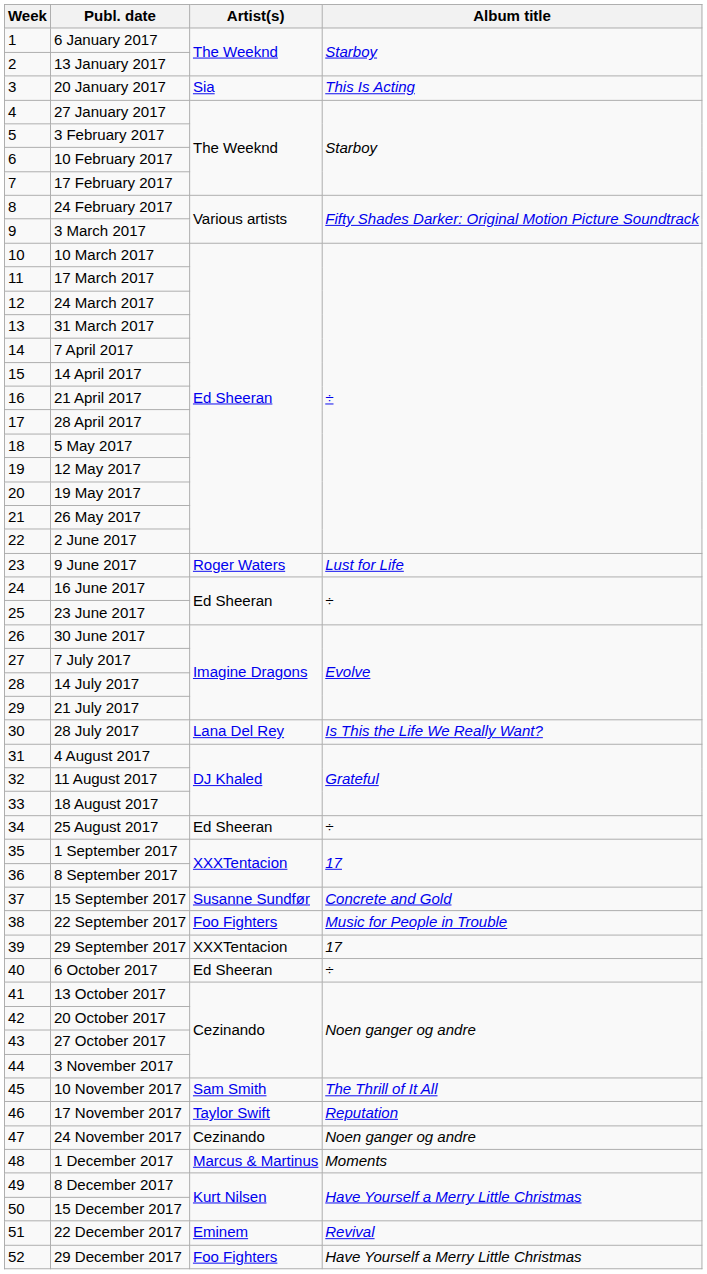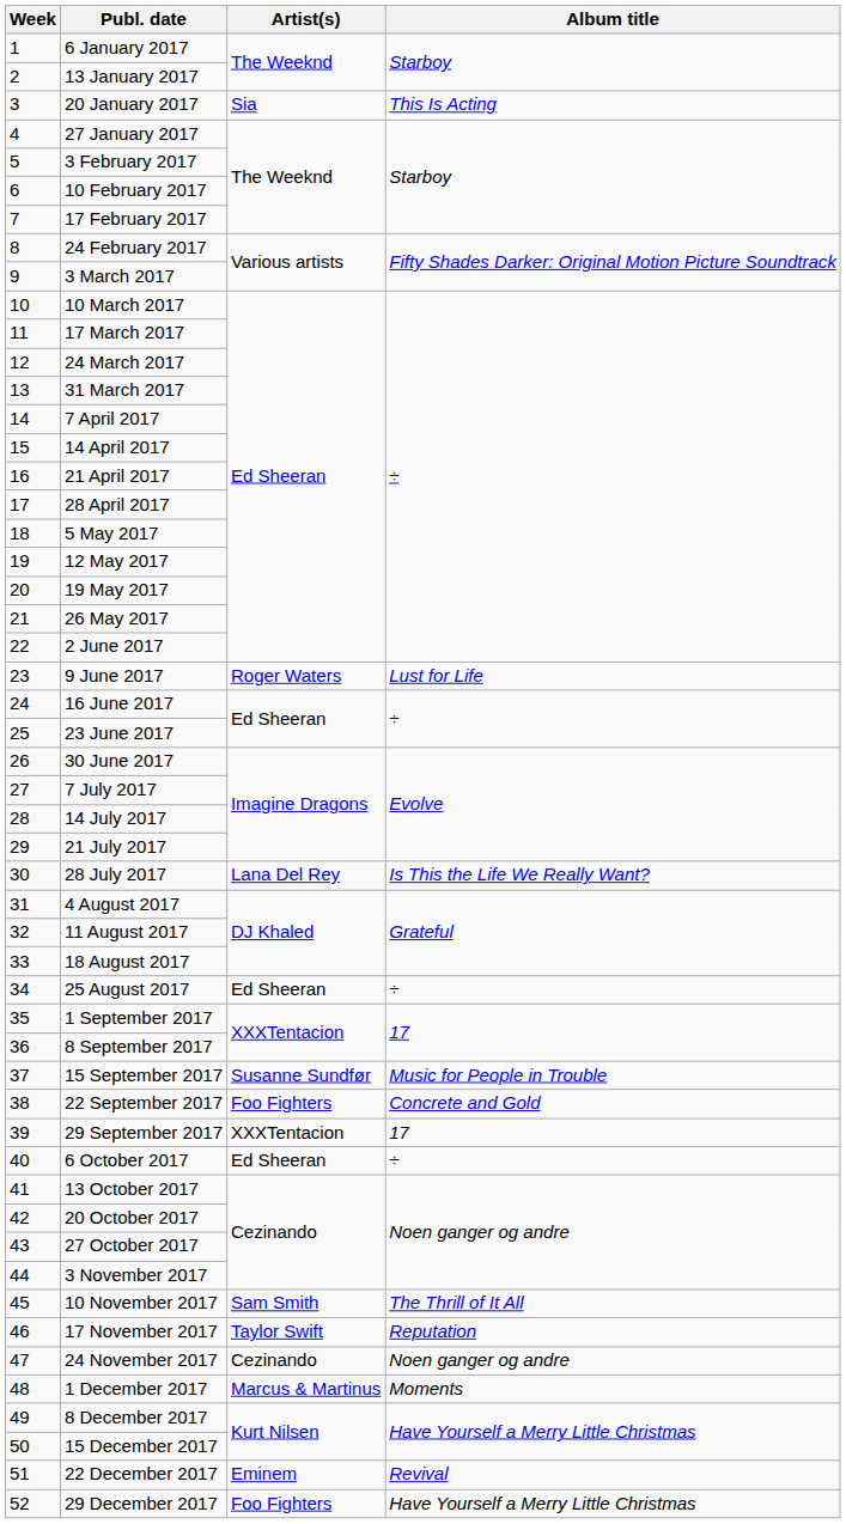15 September 2017 | Album title: Concrete and Gold -> Music for People in Trouble
22 September 2017 | Album title: Music for People in Trouble -> Concrete and Gold
